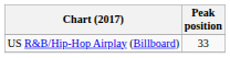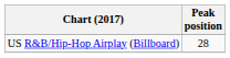US R&B/Hip-Hop Airplay (Billboard) | Peak position: 33 -> 28
